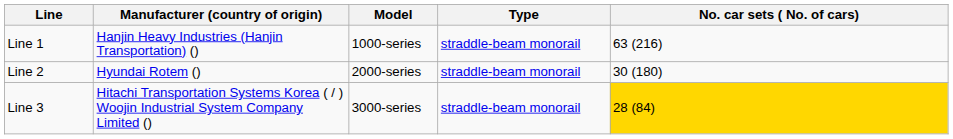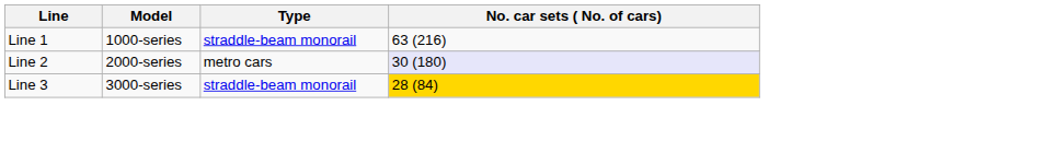- column: Manufacturer (country of origin) | Hanjin Heavy Industries (Hanjin Transportation) () | Hyundai Rotem () | Hitachi Transportation Systems Korea ( / ) Woojin Industrial System Company Limited ()
Line 2 | Type: straddle-beam monorail -> metro cars
Line 2 | No. car sets ( No. of cars): no background -> lavender background
